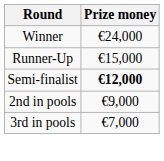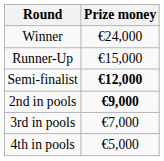2nd in pools | Prize money: normal -> bold
+ row: 4th in pools | €5,000
